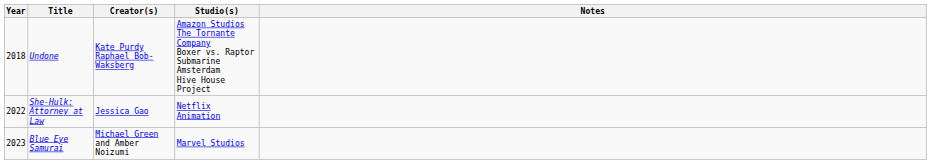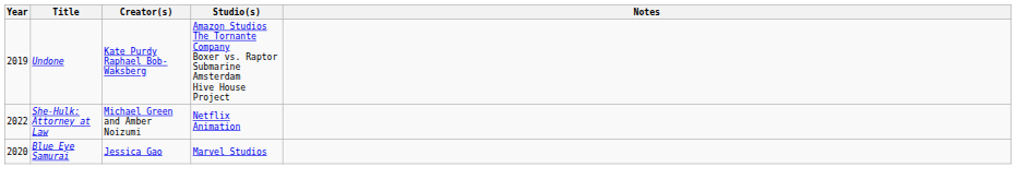Undone | Year: 2018 -> 2019
She-Hulk: Attorney at Law | Creator(s): Jessica Gao -> Michael Green and Amber Noizumi
Blue Eye Samurai | Year: 2023 -> 2020
Blue Eye Samurai | Creator(s): Michael Green and Amber Noizumi -> Jessica Gao
